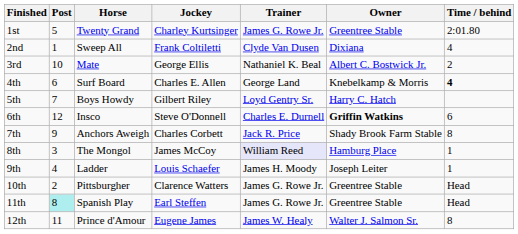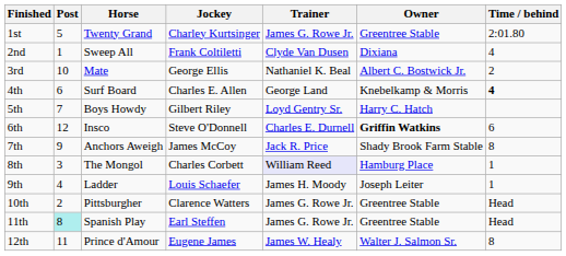7th | Jockey: Charles Corbett -> James McCoy
8th | Jockey: James McCoy -> Charles Corbett
